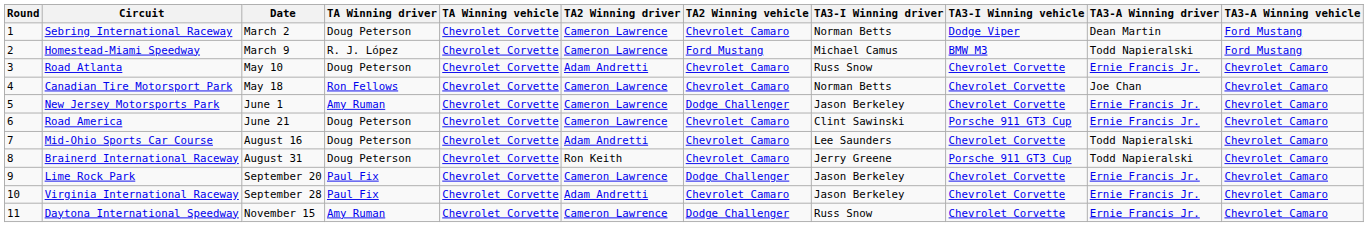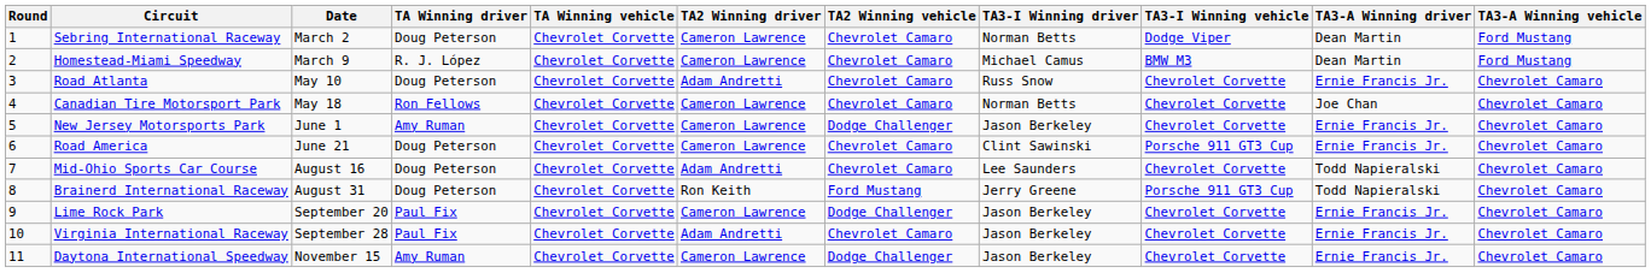Homestead-Miami Speedway | TA2 Winning vehicle: Ford Mustang -> Chevrolet Camaro
Homestead-Miami Speedway | TA3-A Winning driver: Todd Napieralski -> Dean Martin
Brainerd International Raceway | TA2 Winning vehicle: Chevrolet Camaro -> Ford Mustang
Daytona International Speedway | TA3-I Winning driver: Russ Snow -> Jason Berkeley
